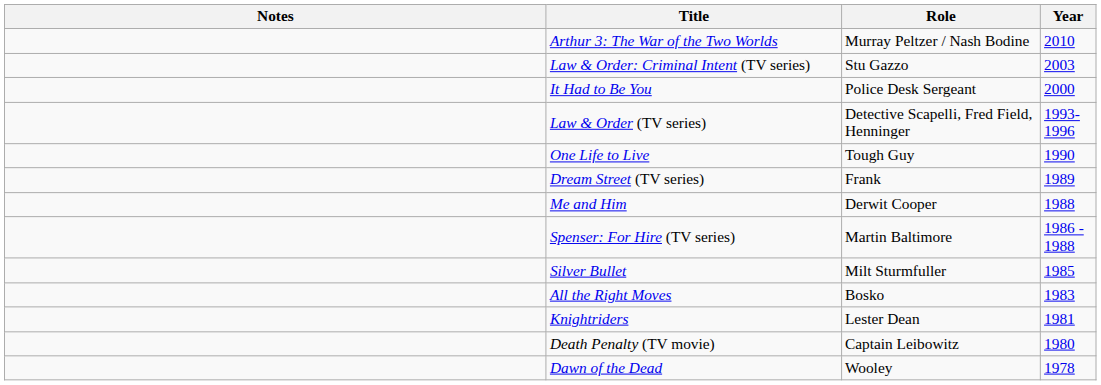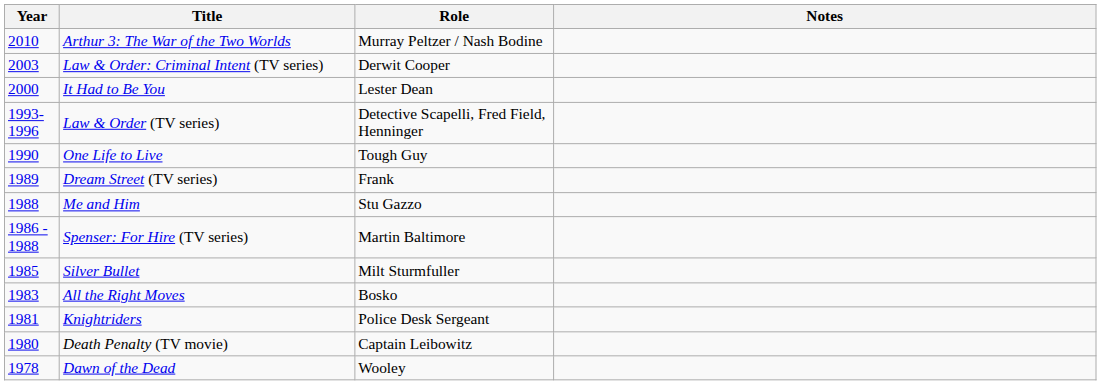columns swapped: Year <-> Notes
Law & Order: Criminal Intent (TV series) | Role: Stu Gazzo -> Derwit Cooper
It Had to Be You | Role: Police Desk Sergeant -> Lester Dean
Me and Him | Role: Derwit Cooper -> Stu Gazzo
Knightriders | Role: Lester Dean -> Police Desk Sergeant
